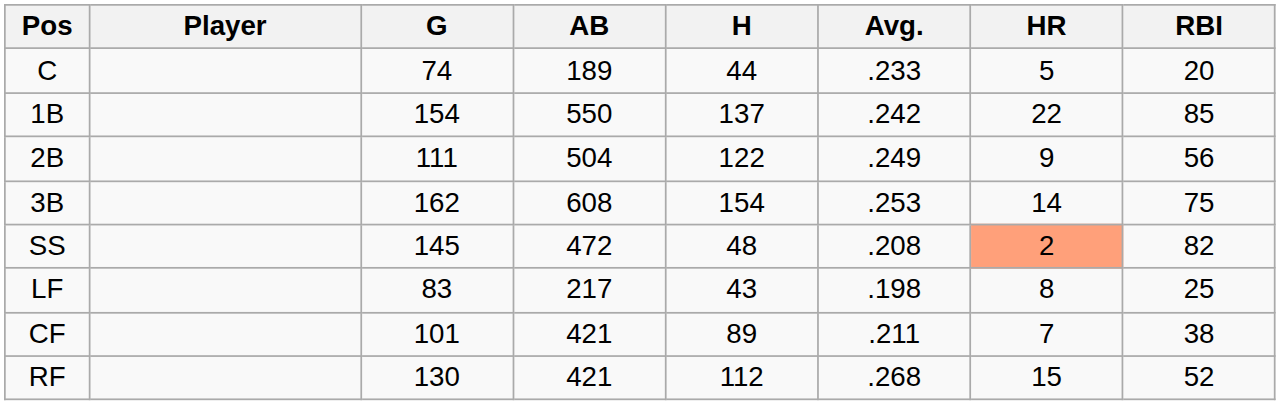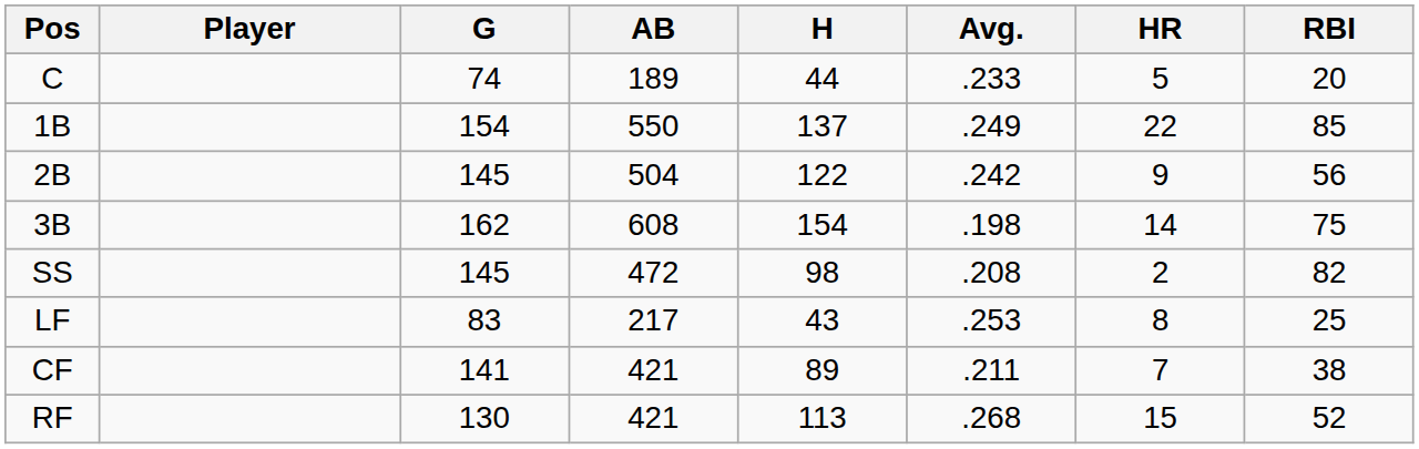1B | Avg.: .242 -> .249
2B | G: 111 -> 145
2B | Avg.: .249 -> .242
3B | Avg.: .253 -> .198
SS | H: 48 -> 98
SS | HR: lightsalmon background -> no background
LF | Avg.: .198 -> .253
CF | G: 101 -> 141
RF | H: 112 -> 113
